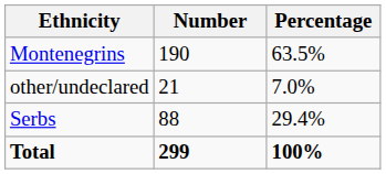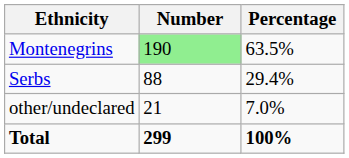Montenegrins | Number: no background -> lightgreen background
rows swapped: Serbs <-> other/undeclared
